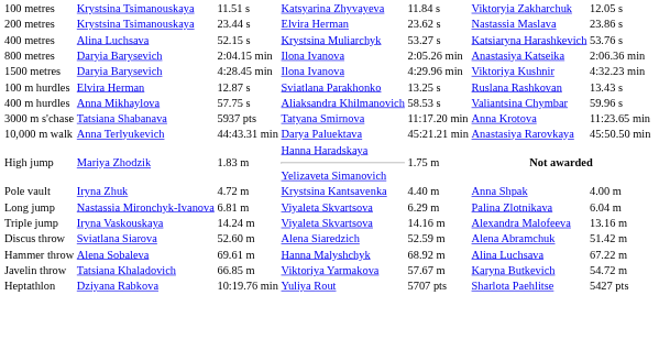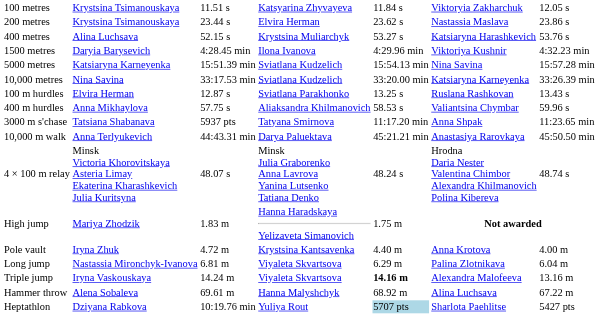- row: 800 metres | Daryia Barysevich | 2:04.15 min | Ilona Ivanova | 2:05.26 min | Anastasiya Katseika | 2:06.36 min
+ row: 5000 metres | Katsiaryna Karneyenka | 15:51.39 min | Sviatlana Kudzelich | 15:54.13 min | Nina Savina | 15:57.28 min
+ row: 10,000 metres | Nina Savina | 33:17.53 min | Sviatlana Kudzelich | 33:20.00 min | Katsiaryna Karneyenka | 33:26.39 min
3000 m s'chase | column 6: Anna Krotova -> Anna Shpak
+ row: 4 × 100 m relay | Minsk Victoria Khorovitskaya Asteria Limay Ekaterina Kharashkevich Julia Kuritsyna | 48.07 s | Minsk Julia Graborenko Anna Lavrova Yanina Lutsenko Tatiana Denko | 48.24 s | Hrodna Daria Nester Valentina Chimbor Alexandra Khilmanovich Polina Kibereva | 48.74 s
Pole vault | column 6: Anna Shpak -> Anna Krotova
Triple jump | column 5: normal -> bold
- row: Discus throw | Sviatlana Siarova | 52.60 m | Alena Siaredzich | 52.59 m | Alena Abramchuk | 51.42 m
- row: Javelin throw | Tatsiana Khaladovich | 66.85 m | Viktoriya Yarmakova | 57.67 m | Karyna Butkevich | 54.72 m
Heptathlon | column 5: no background -> lightblue background
